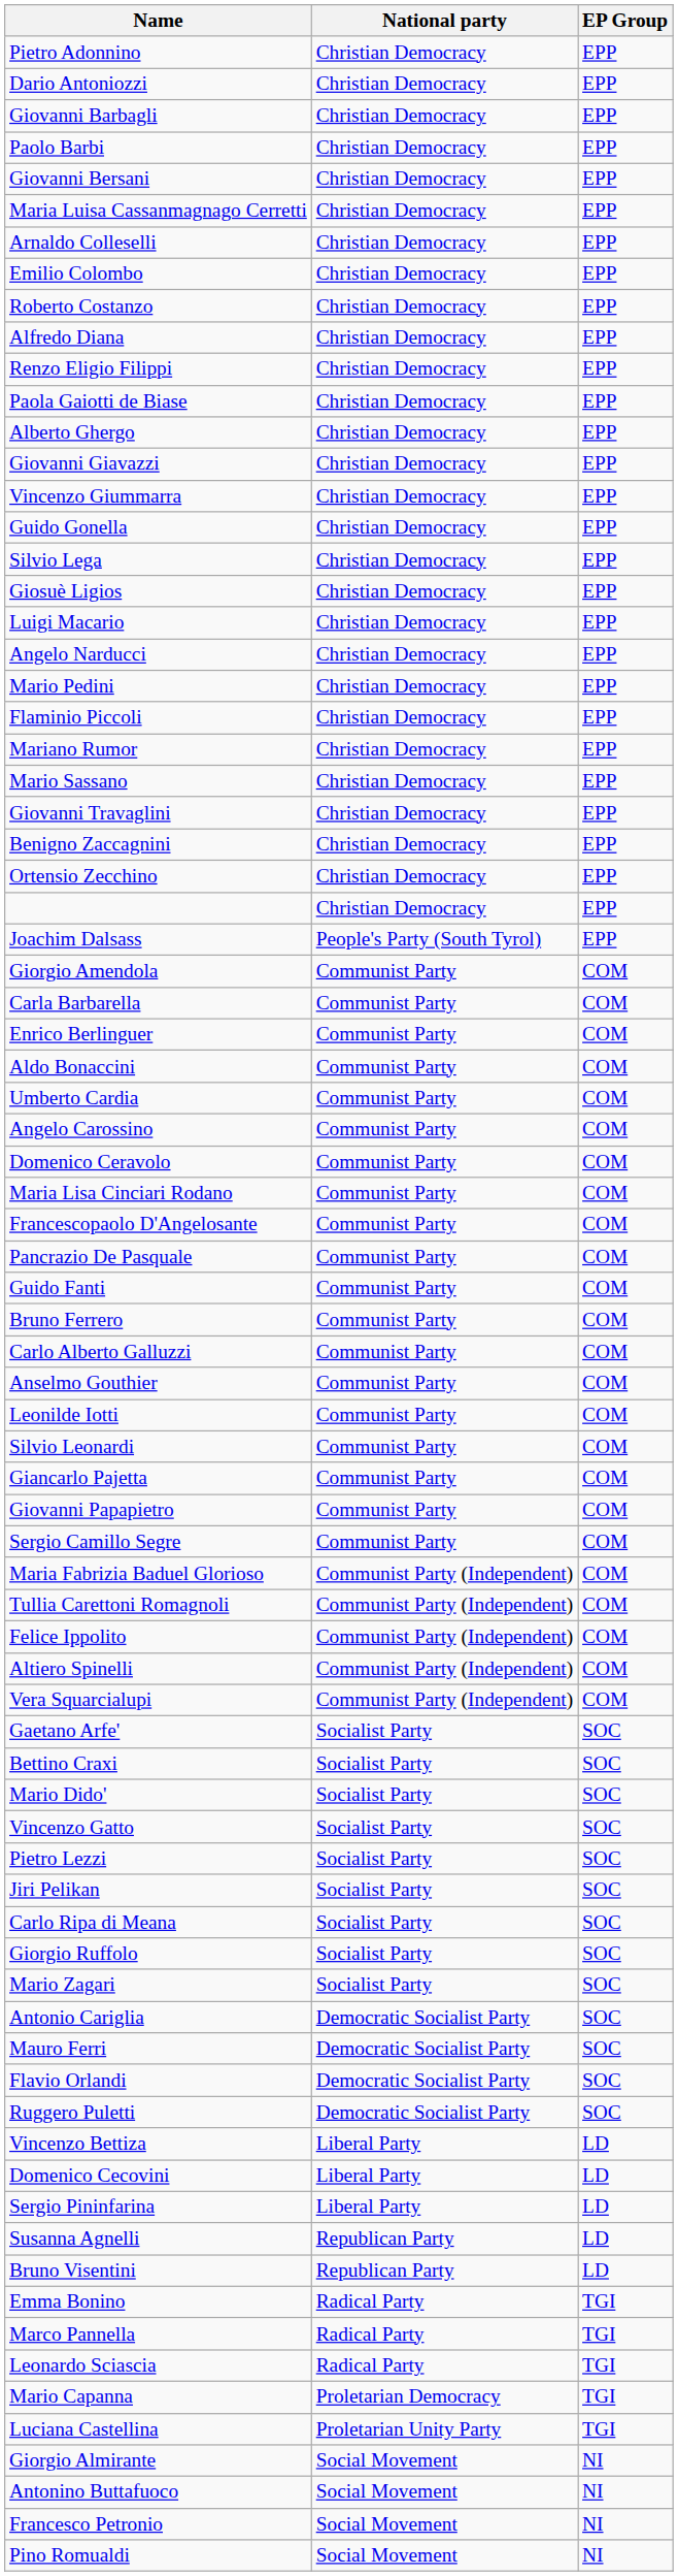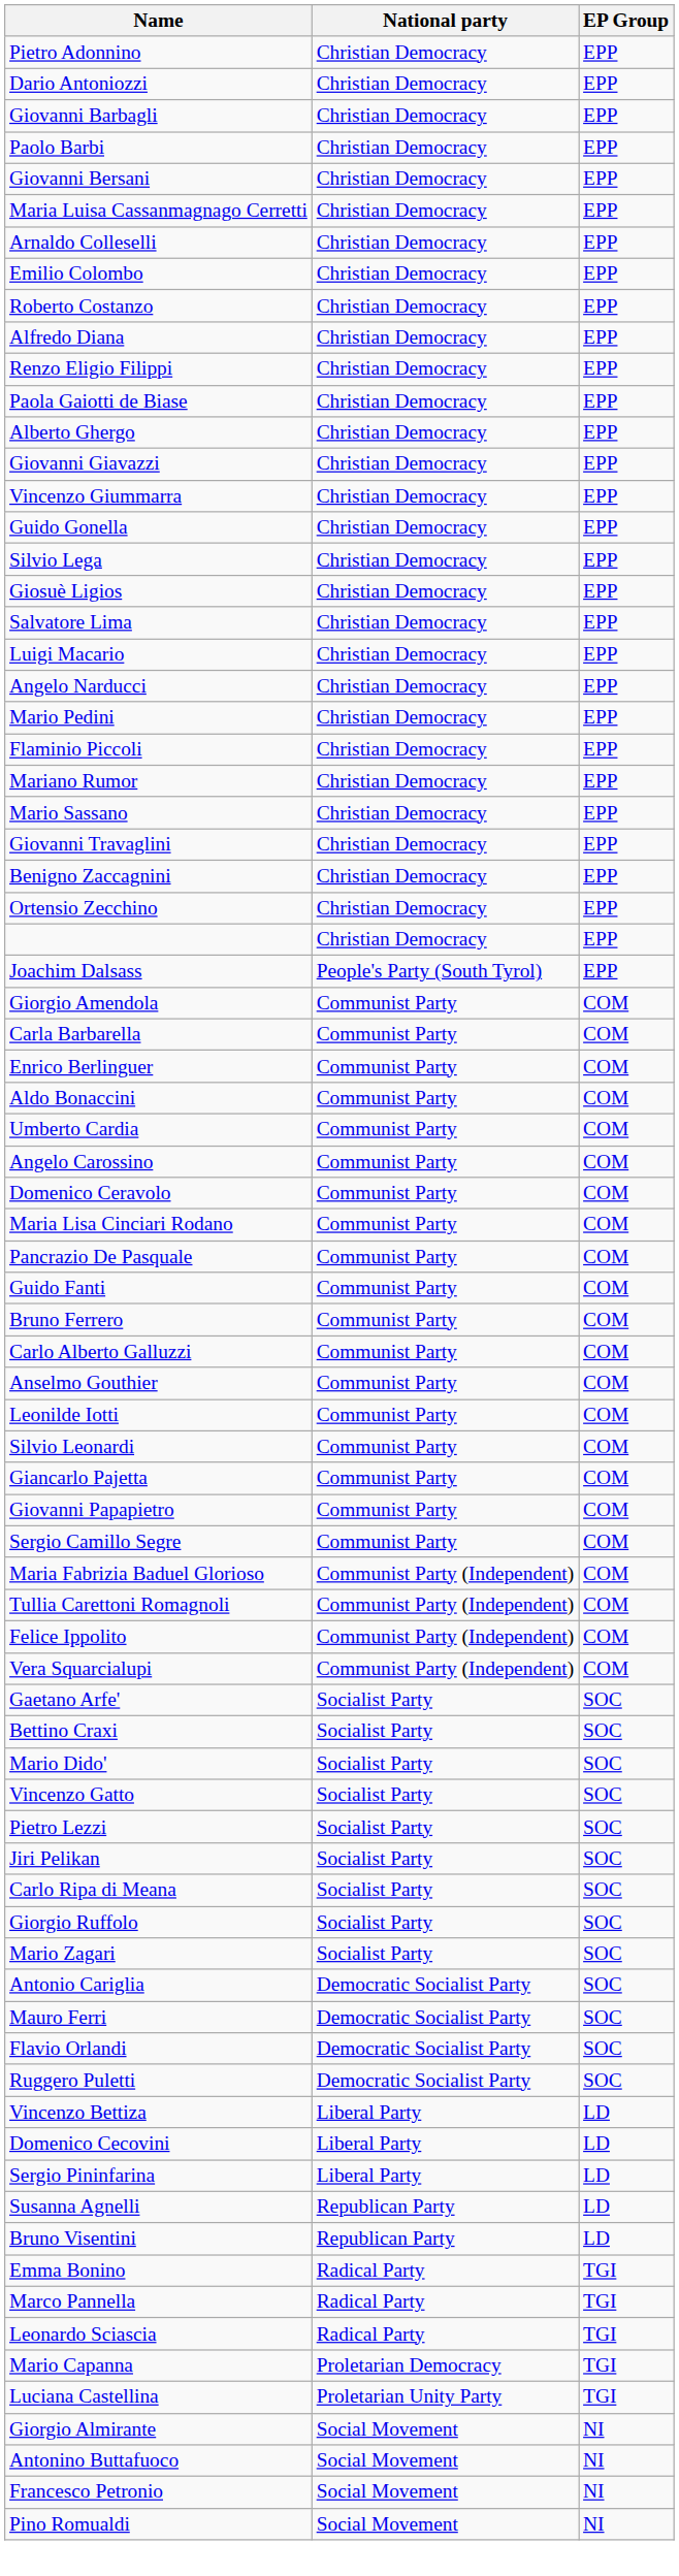+ row: Salvatore Lima | Christian Democracy | EPP
- row: Francescopaolo D'Angelosante | Communist Party | COM
- row: Altiero Spinelli | Communist Party (Independent) | COM
